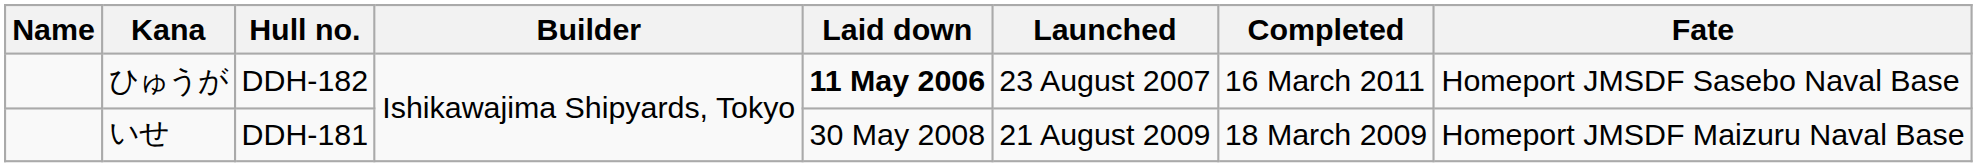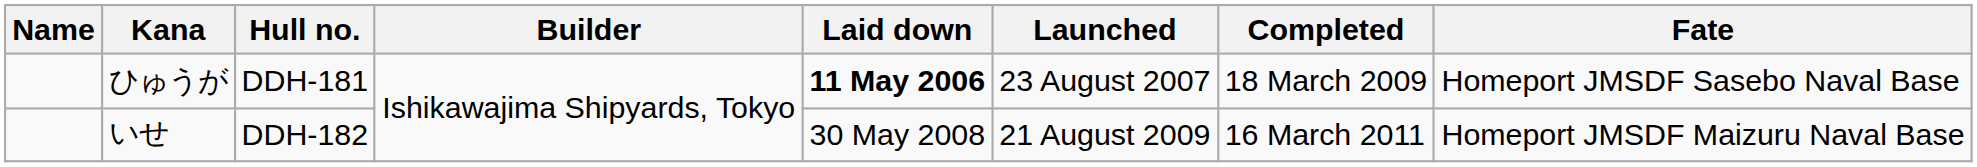ひゅうが | Hull no.: DDH-182 -> DDH-181
ひゅうが | Completed: 16 March 2011 -> 18 March 2009
いせ | Hull no.: DDH-181 -> DDH-182
いせ | Completed: 18 March 2009 -> 16 March 2011
